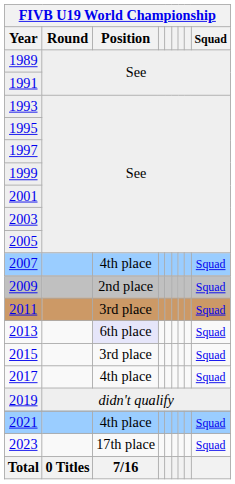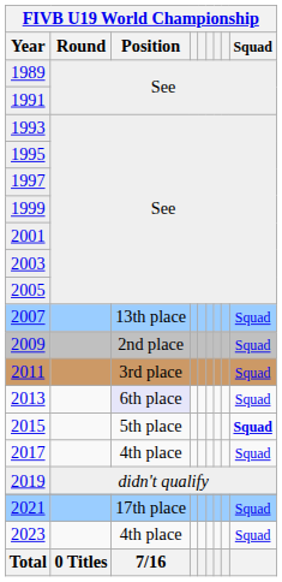2007 | FIVB U19 World Championship / Position: 4th place -> 13th place
2015 | FIVB U19 World Championship / Position: 3rd place -> 5th place
2015 | FIVB U19 World Championship / Squad: normal -> bold
2021 | FIVB U19 World Championship / Position: 4th place -> 17th place
2023 | FIVB U19 World Championship / Position: 17th place -> 4th place
